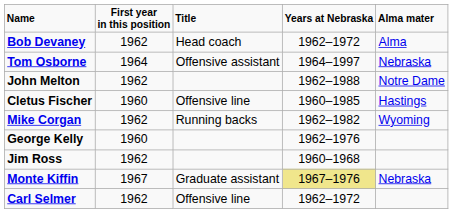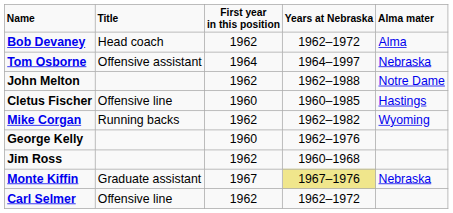columns swapped: Title <-> First year in this position
